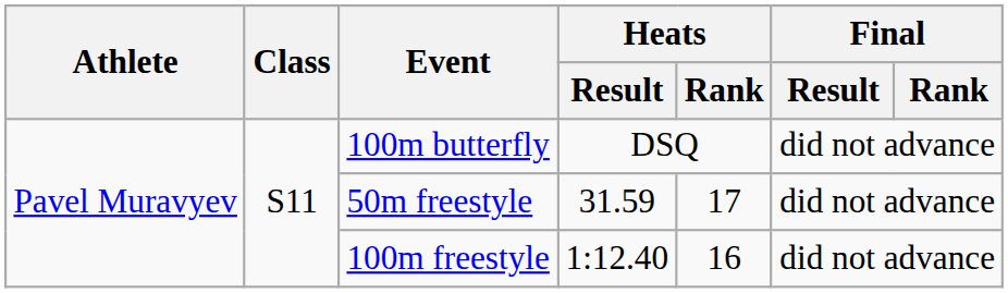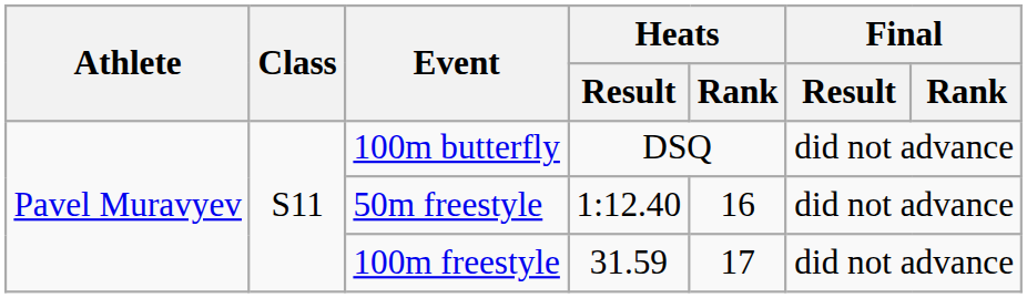50m freestyle | Heats / Result: 31.59 -> 1:12.40
50m freestyle | Heats / Rank: 17 -> 16
100m freestyle | Heats / Result: 1:12.40 -> 31.59
100m freestyle | Heats / Rank: 16 -> 17
